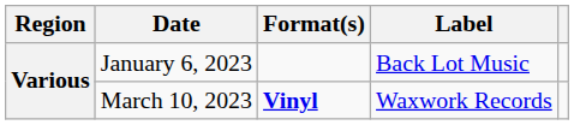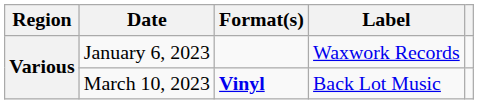January 6, 2023 | Label: Back Lot Music -> Waxwork Records
March 10, 2023 | Label: Waxwork Records -> Back Lot Music
